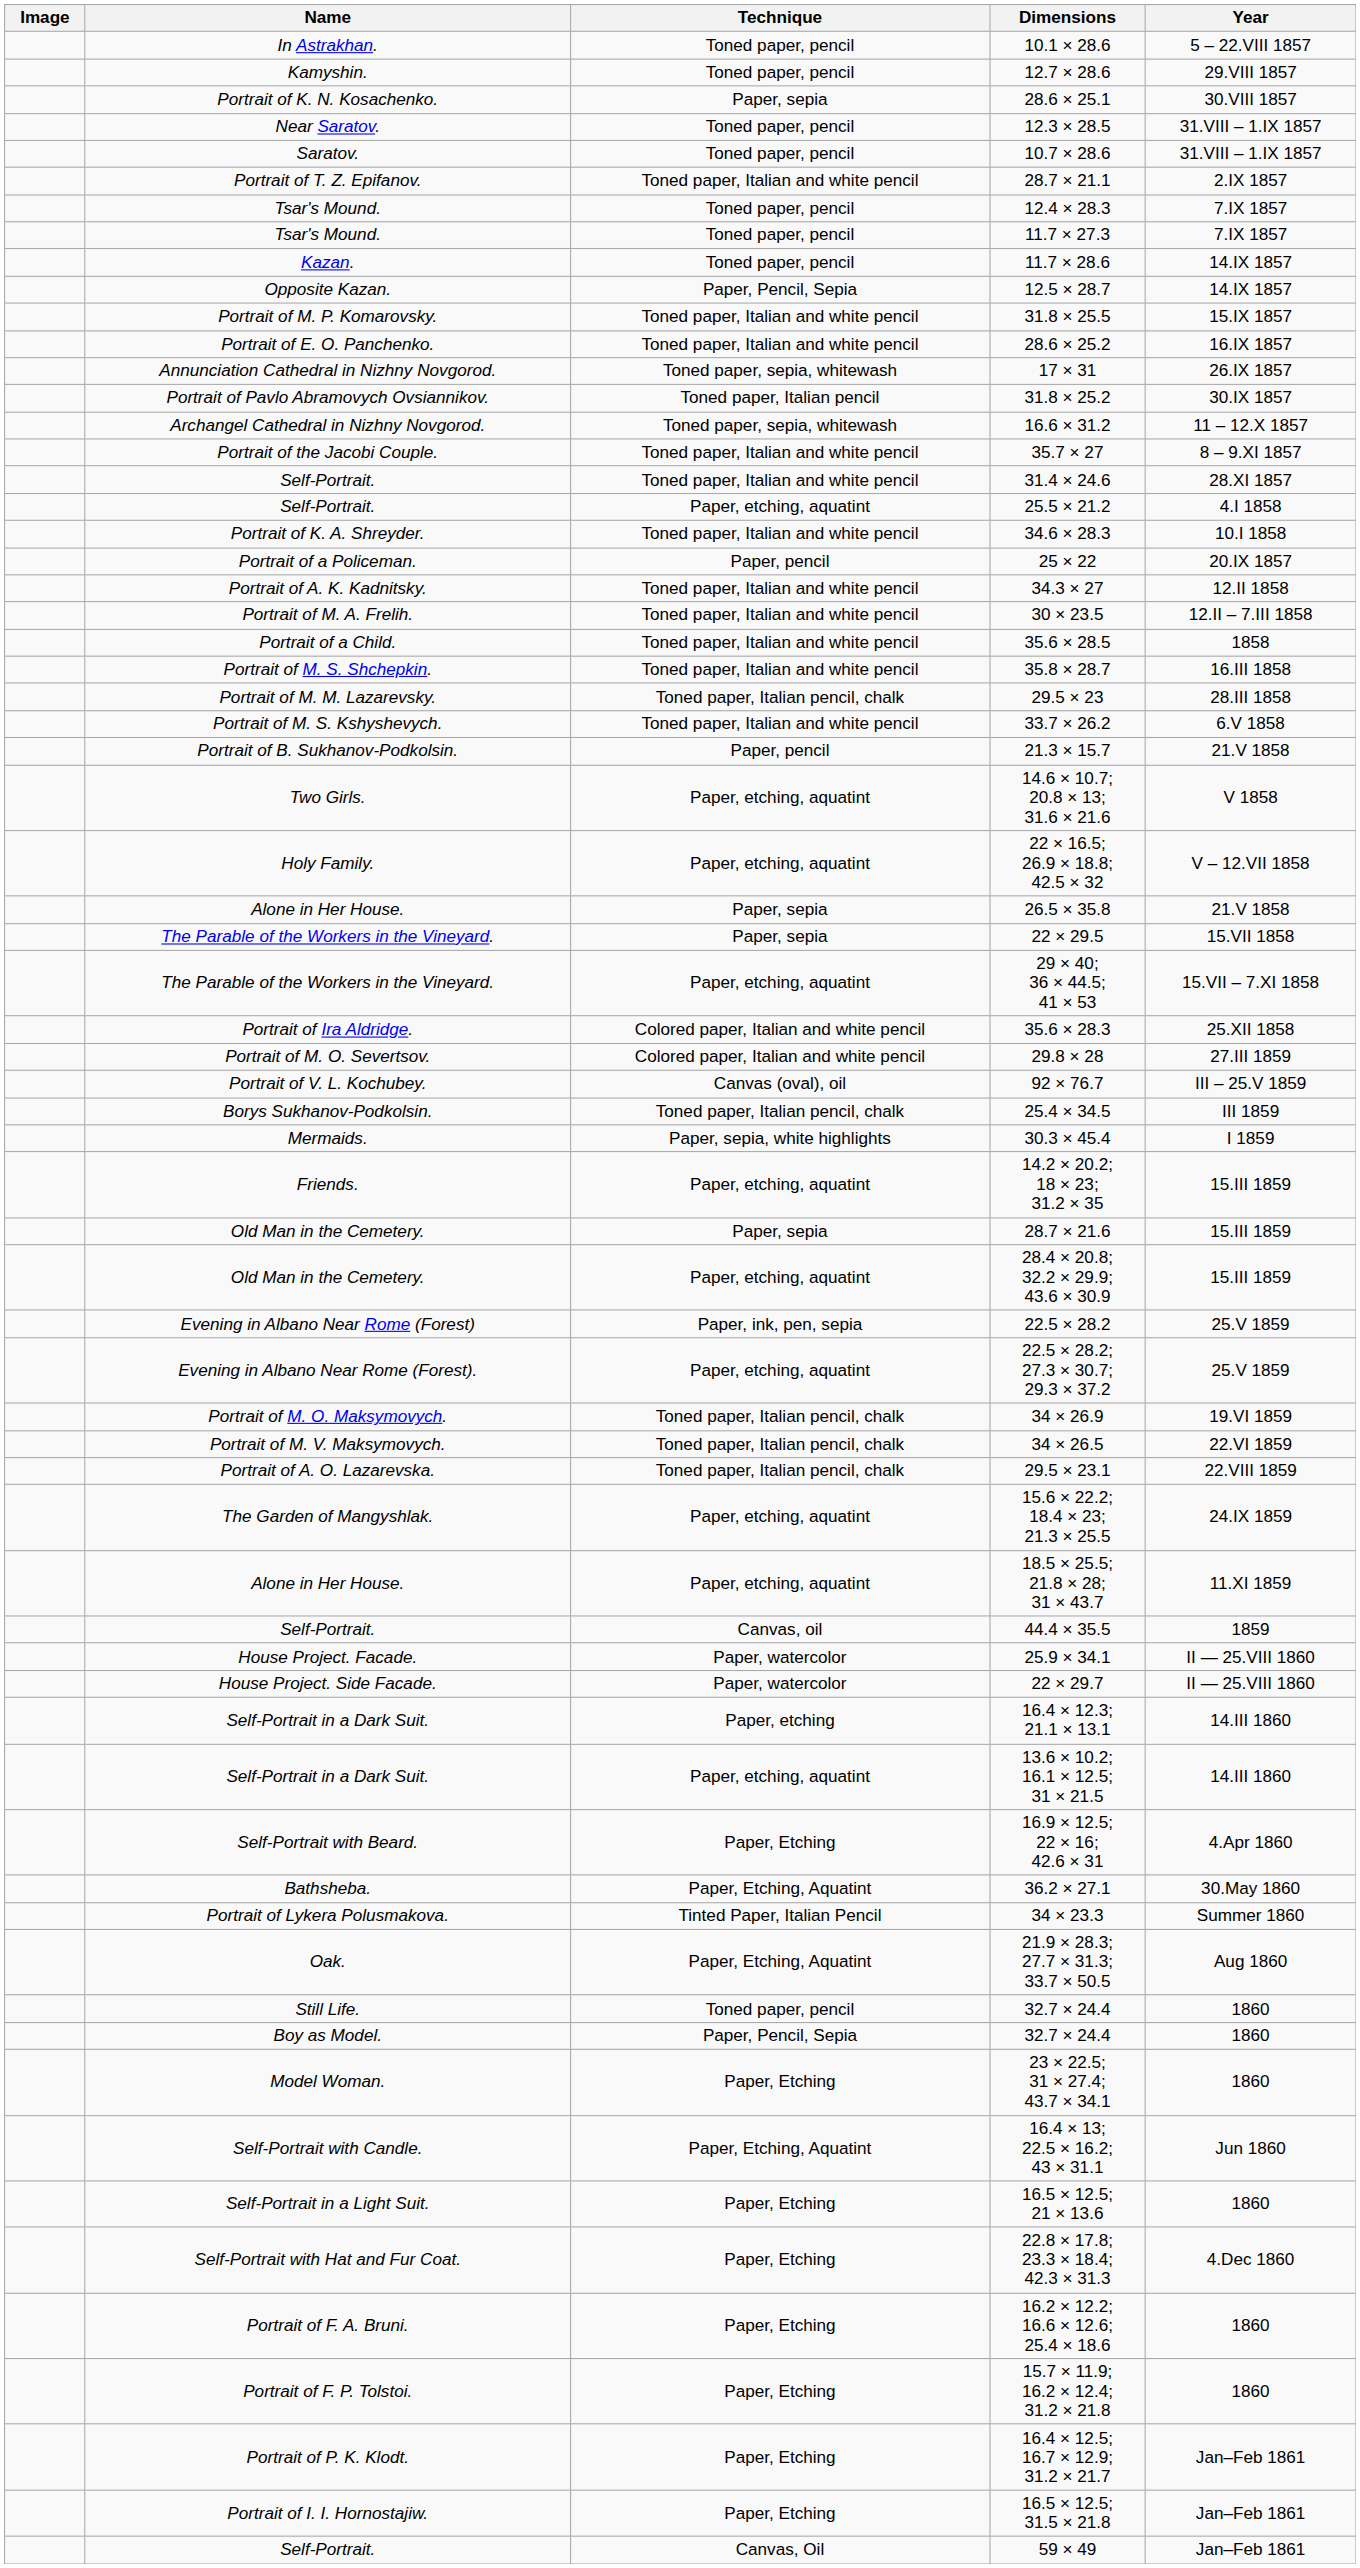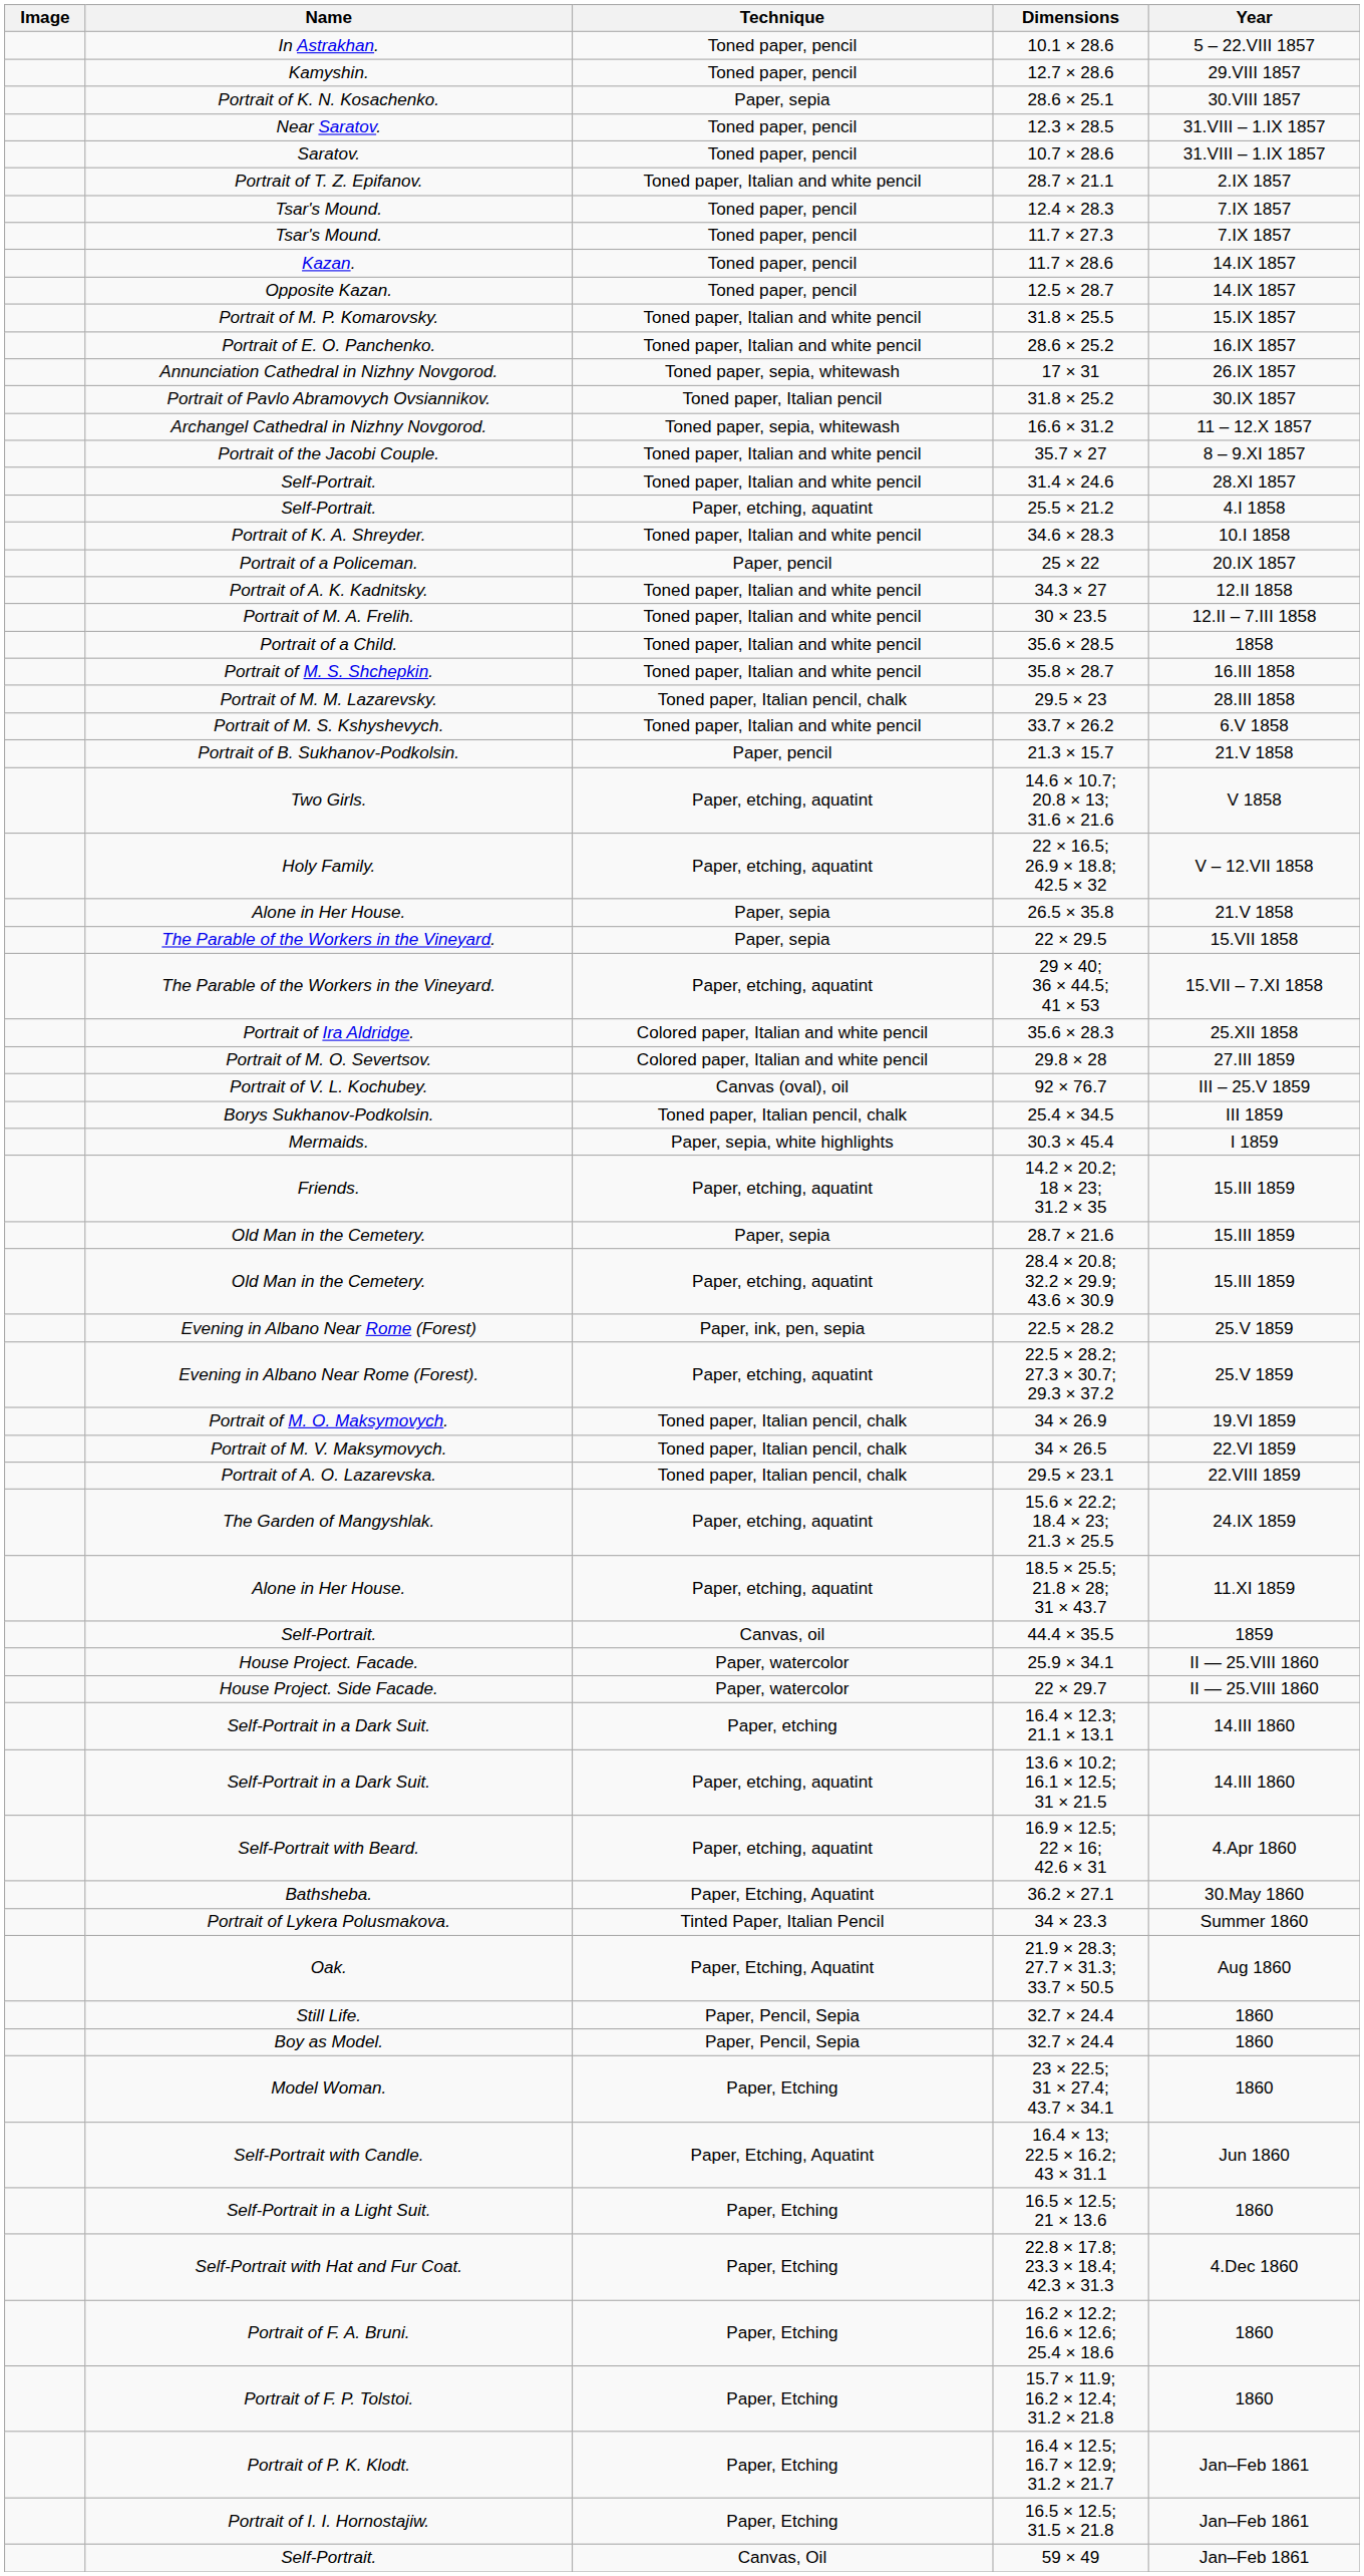12.5 × 28.7 | Technique: Paper, Pencil, Sepia -> Toned paper, pencil
16.9 × 12.5; 22 × 16; 42.6 × 31 | Technique: Paper, Etching -> Paper, etching, aquatint
Still Life. / 32.7 × 24.4 | Technique: Toned paper, pencil -> Paper, Pencil, Sepia
